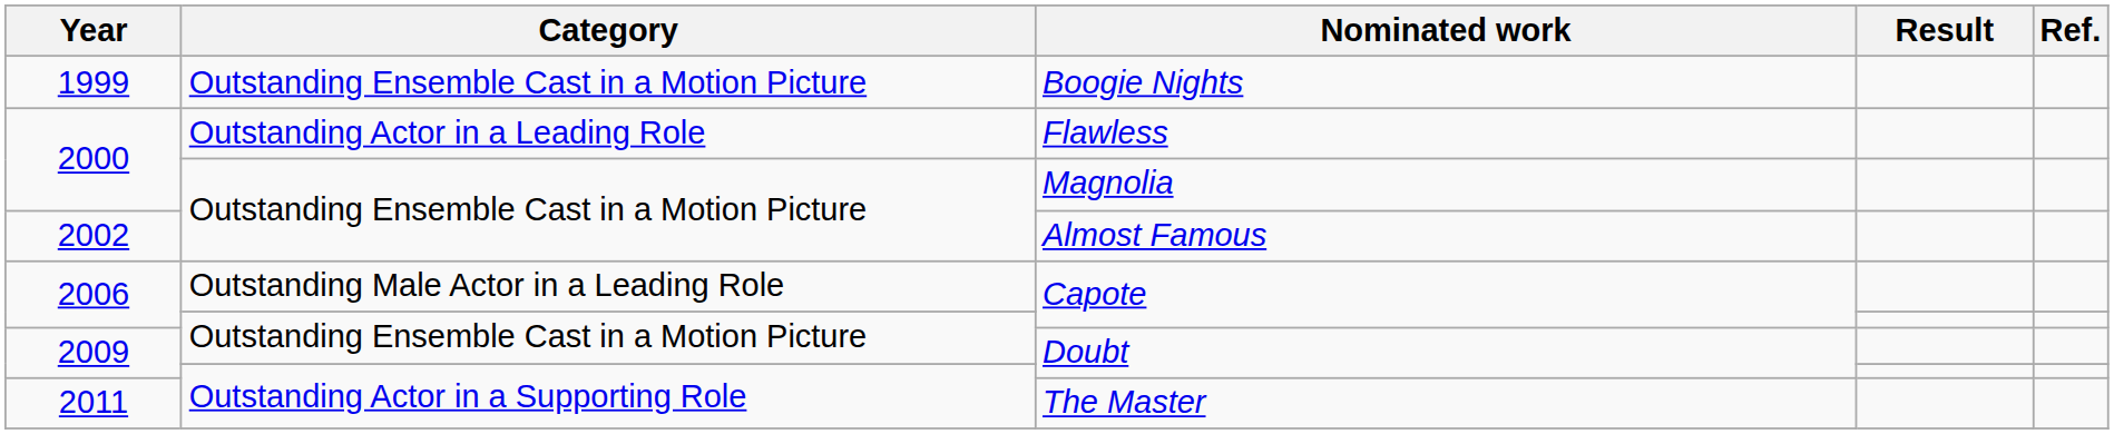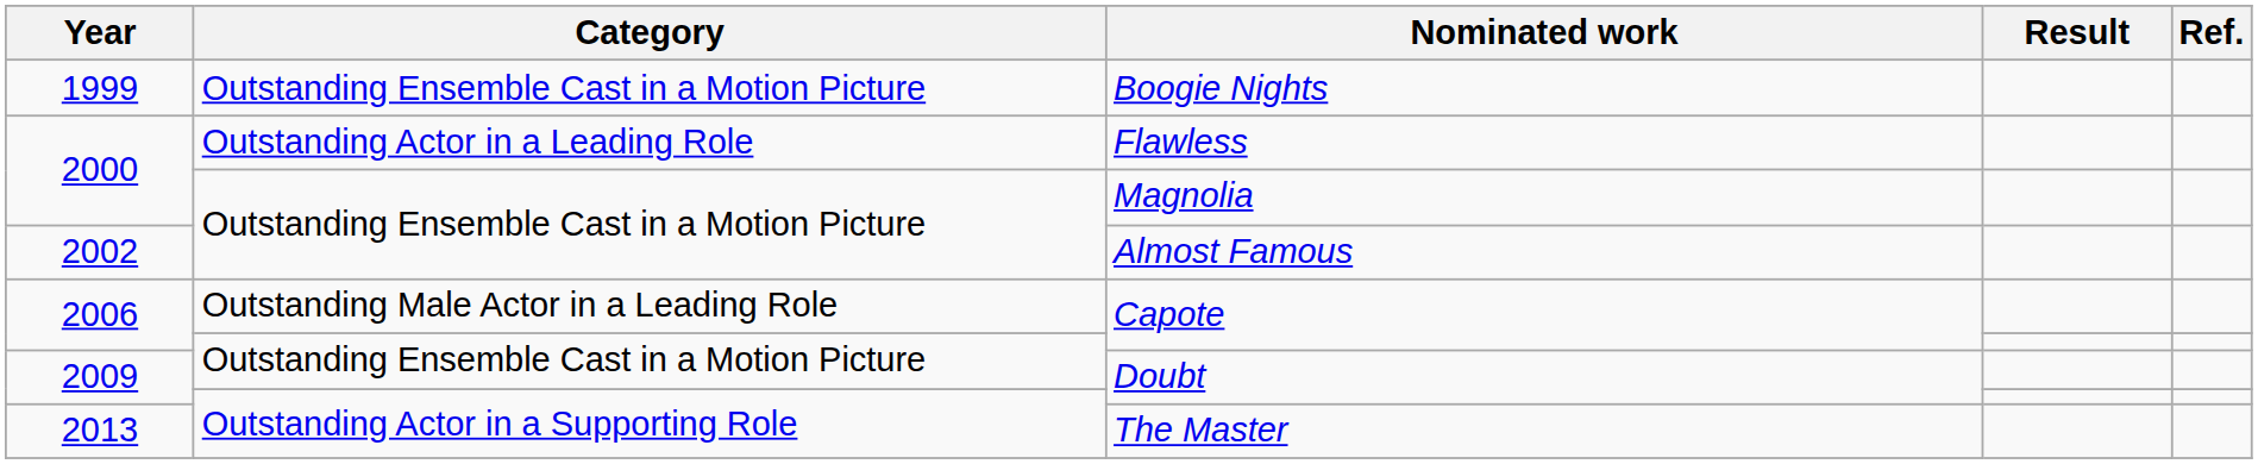The Master | Year: 2011 -> 2013
